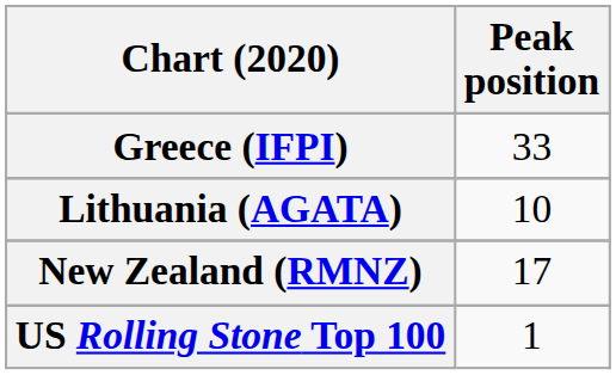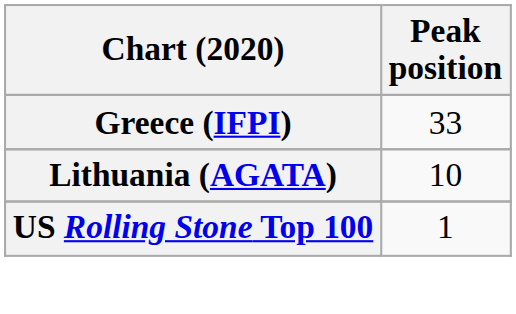- row: New Zealand (RMNZ) | 17
